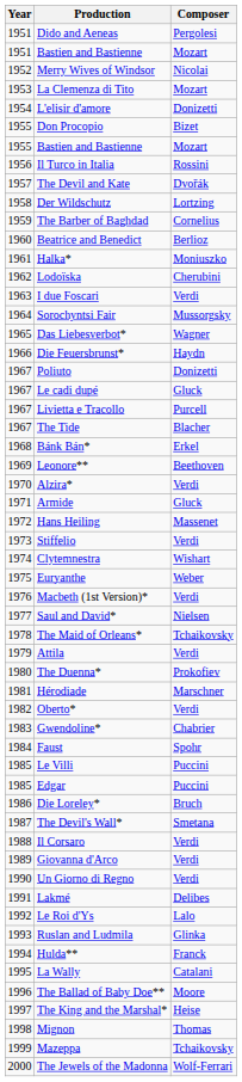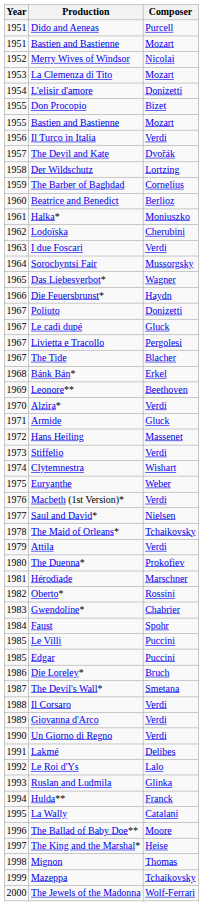Dido and Aeneas | Composer: Pergolesi -> Purcell
Il Turco in Italia | Composer: Rossini -> Verdi
Livietta e Tracollo | Composer: Purcell -> Pergolesi
Oberto* | Composer: Verdi -> Rossini
